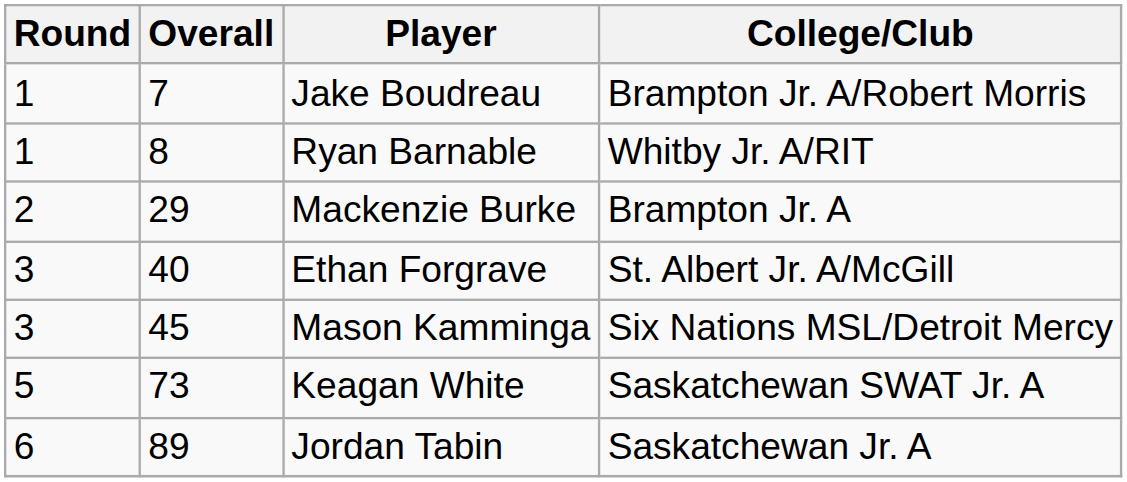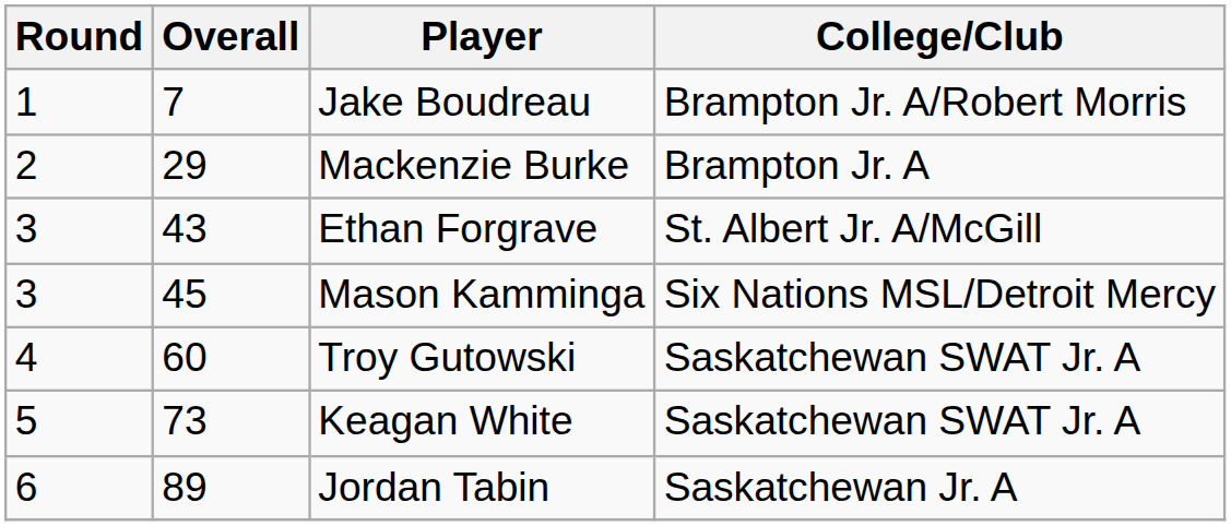- row: 1 | 8 | Ryan Barnable | Whitby Jr. A/RIT
Ethan Forgrave | Overall: 40 -> 43
+ row: 4 | 60 | Troy Gutowski | Saskatchewan SWAT Jr. A
